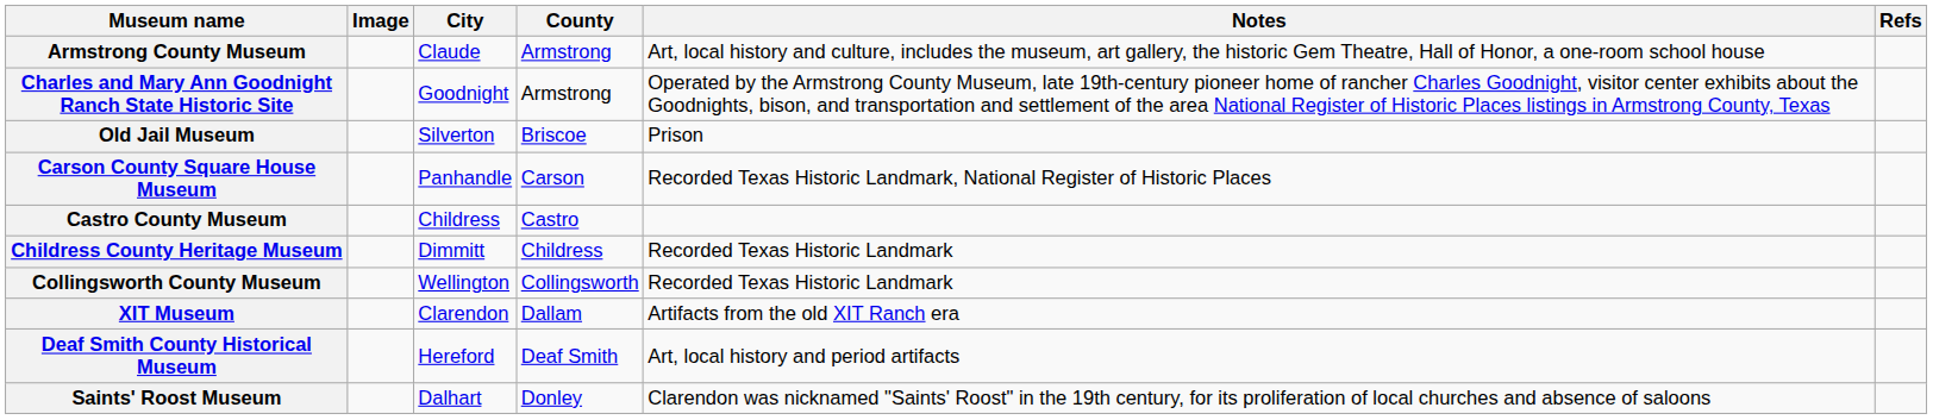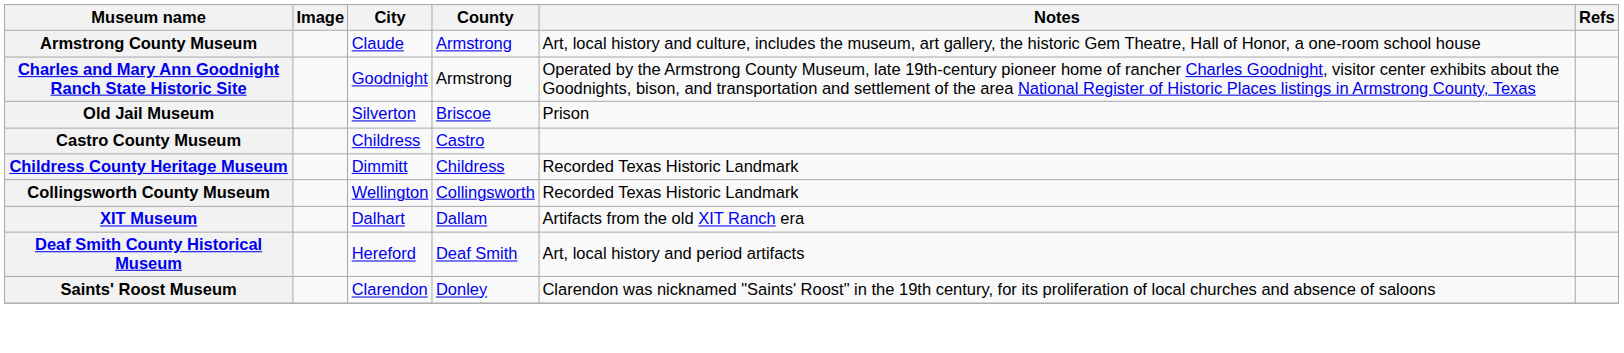- row: Carson County Square House Museum | Panhandle | Carson | Recorded Texas Historic Landmark, National Register of Historic Places
XIT Museum | City: Clarendon -> Dalhart
Saints' Roost Museum | City: Dalhart -> Clarendon
